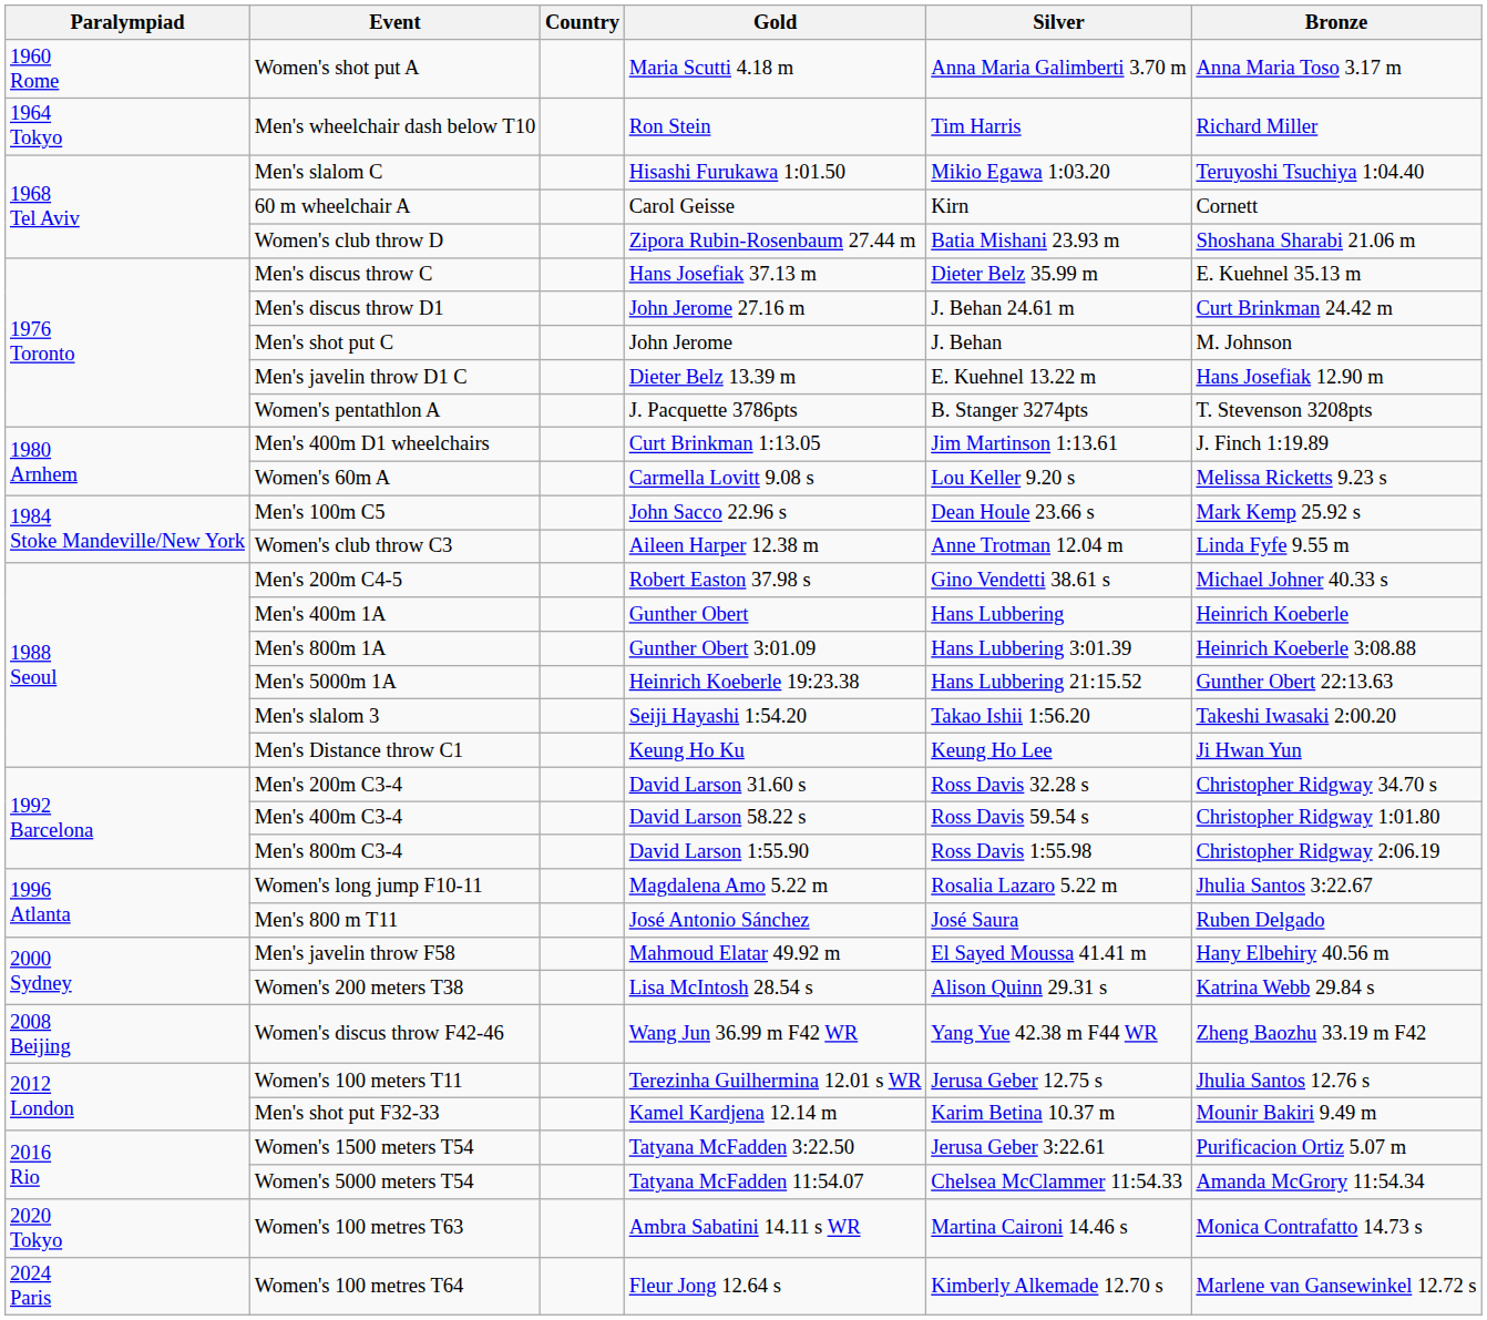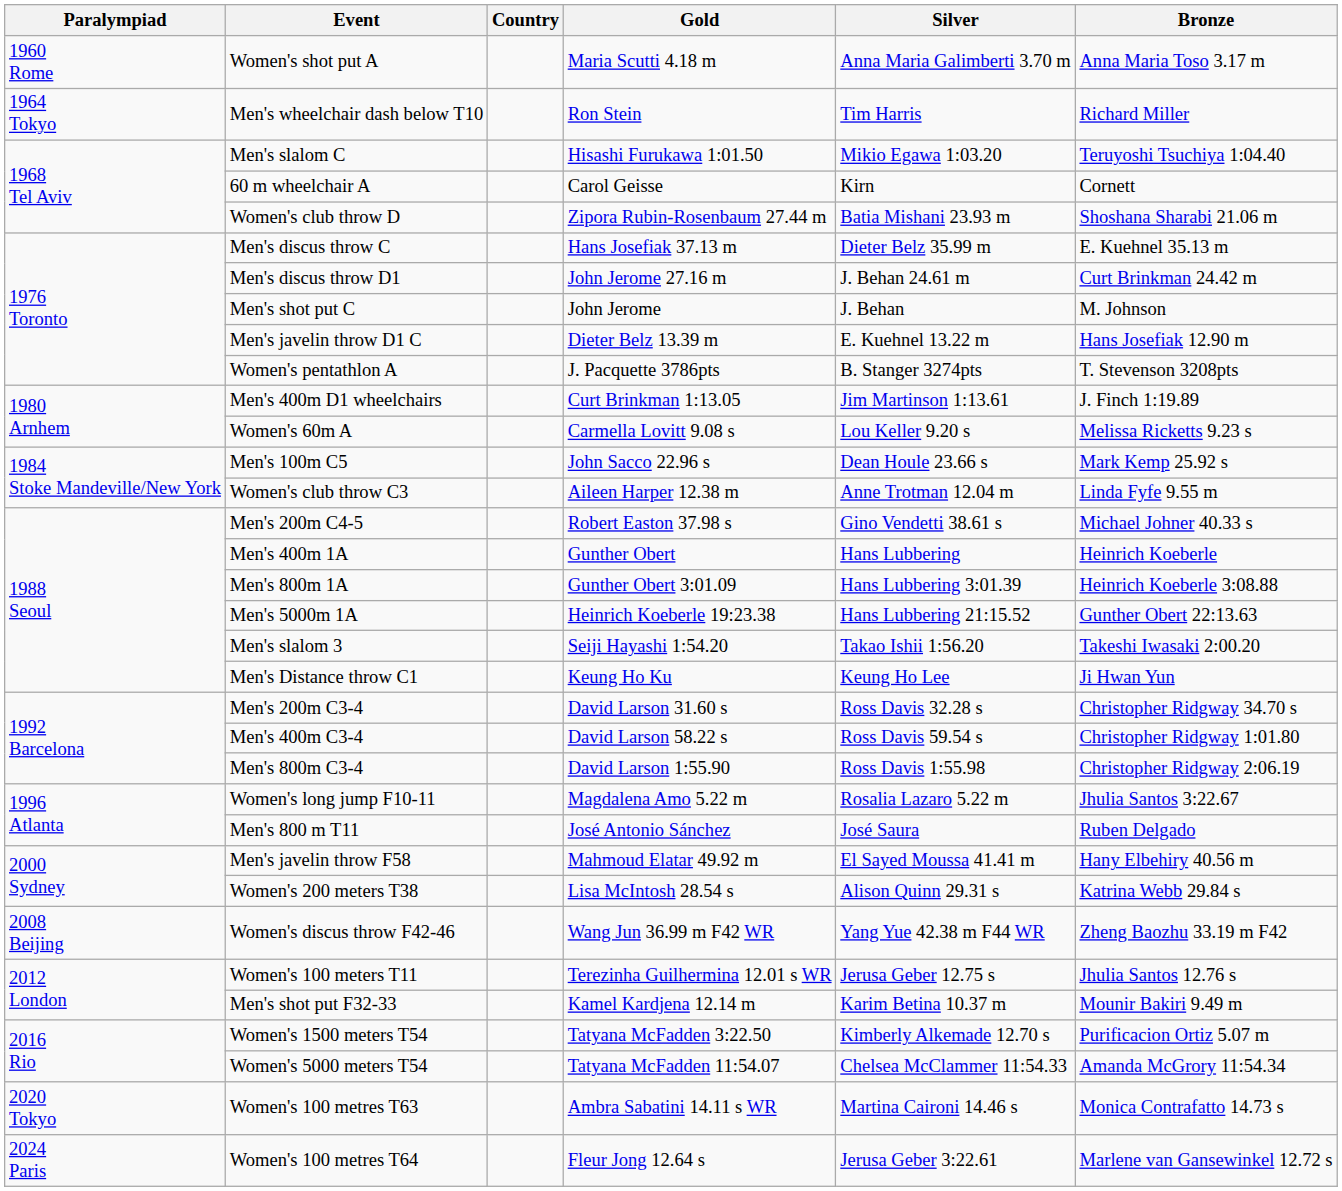Women's 1500 meters T54 | Silver: Jerusa Geber 3:22.61 -> Kimberly Alkemade 12.70 s
Women's 100 metres T64 | Silver: Kimberly Alkemade 12.70 s -> Jerusa Geber 3:22.61
